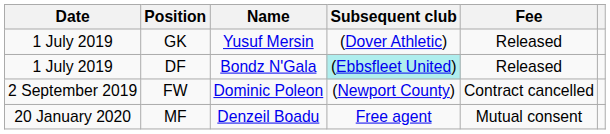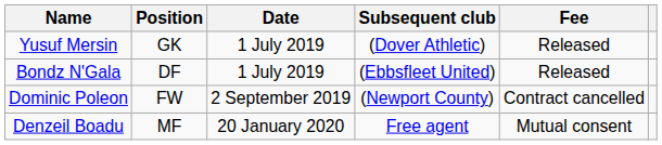columns swapped: Date <-> Name
DF | Subsequent club: paleturquoise background -> no background
